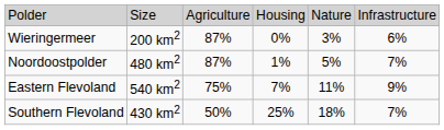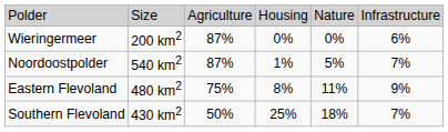Wieringermeer | column 5: 3% -> 0%
Noordoostpolder | column 2: 480 km2 -> 540 km2
Eastern Flevoland | column 2: 540 km2 -> 480 km2
Eastern Flevoland | column 4: 7% -> 8%
